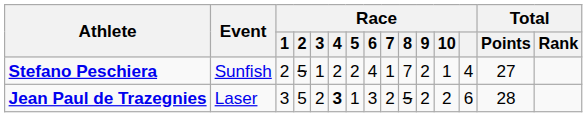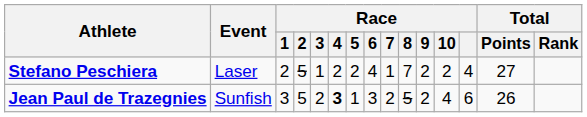Stefano Peschiera | Event: Sunfish -> Laser
Stefano Peschiera | Race / 10: 1 -> 2
Jean Paul de Trazegnies | Event: Laser -> Sunfish
Jean Paul de Trazegnies | Race / 10: 2 -> 4
Jean Paul de Trazegnies | Total / Points: 28 -> 26
